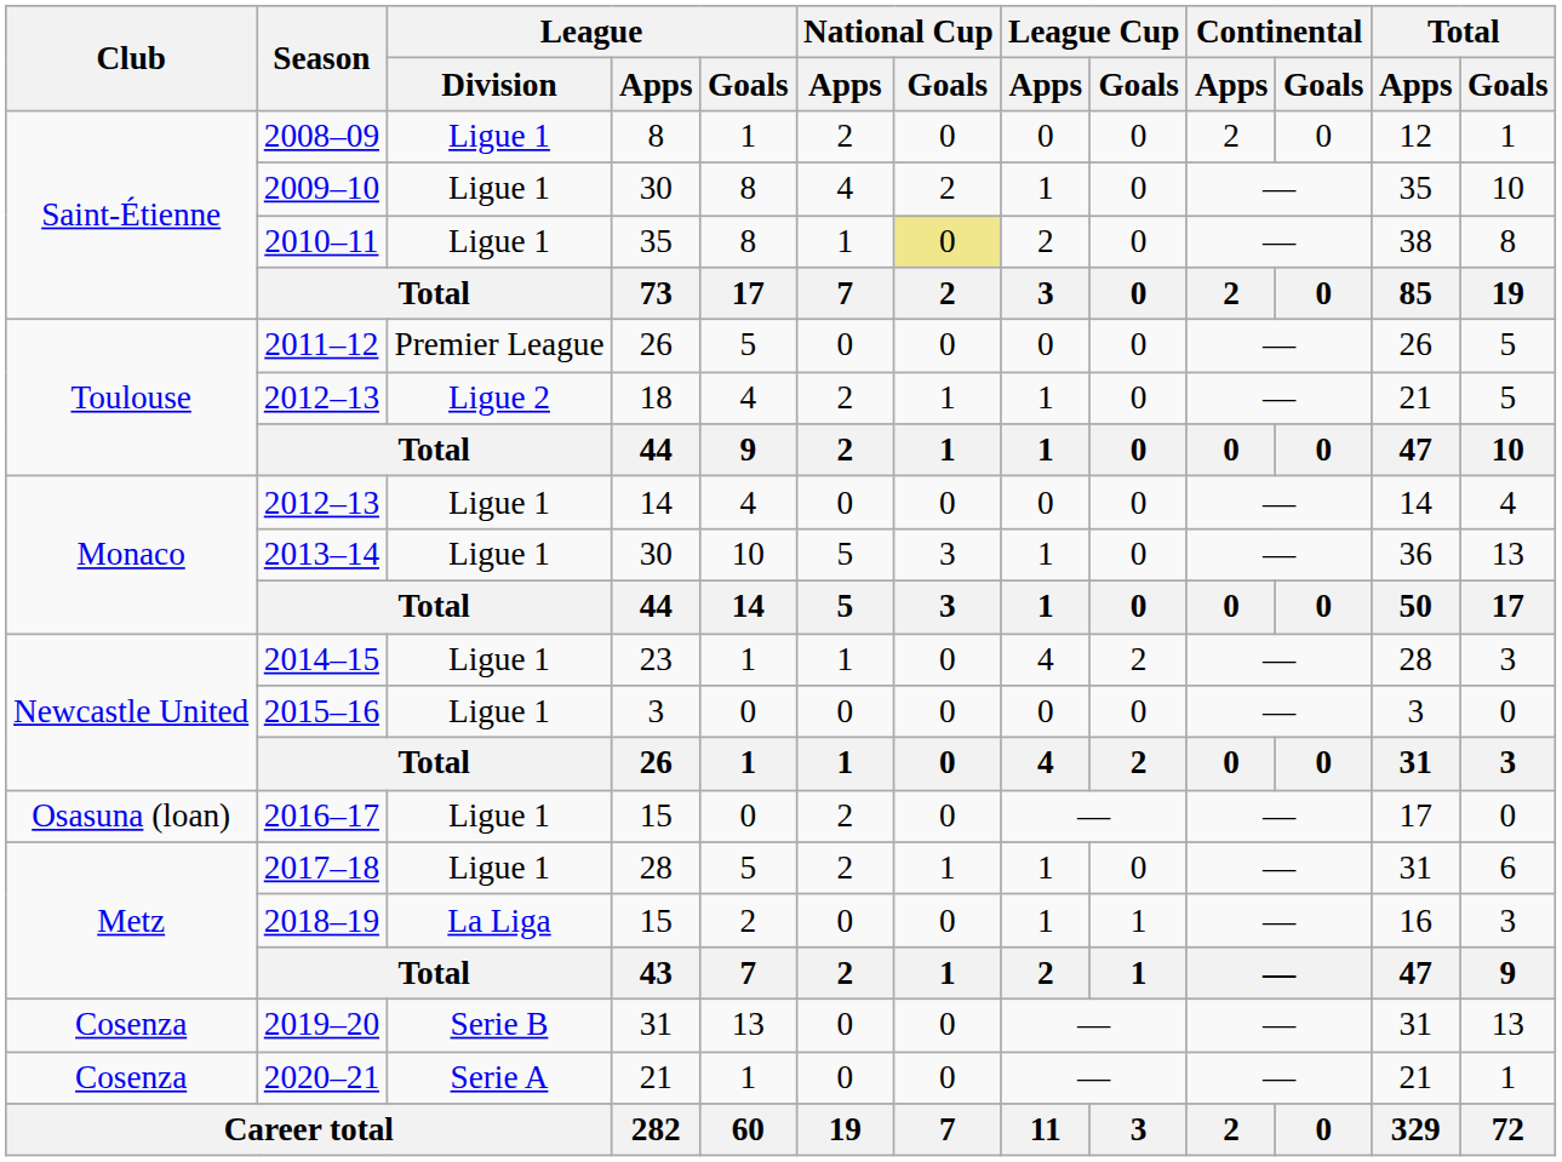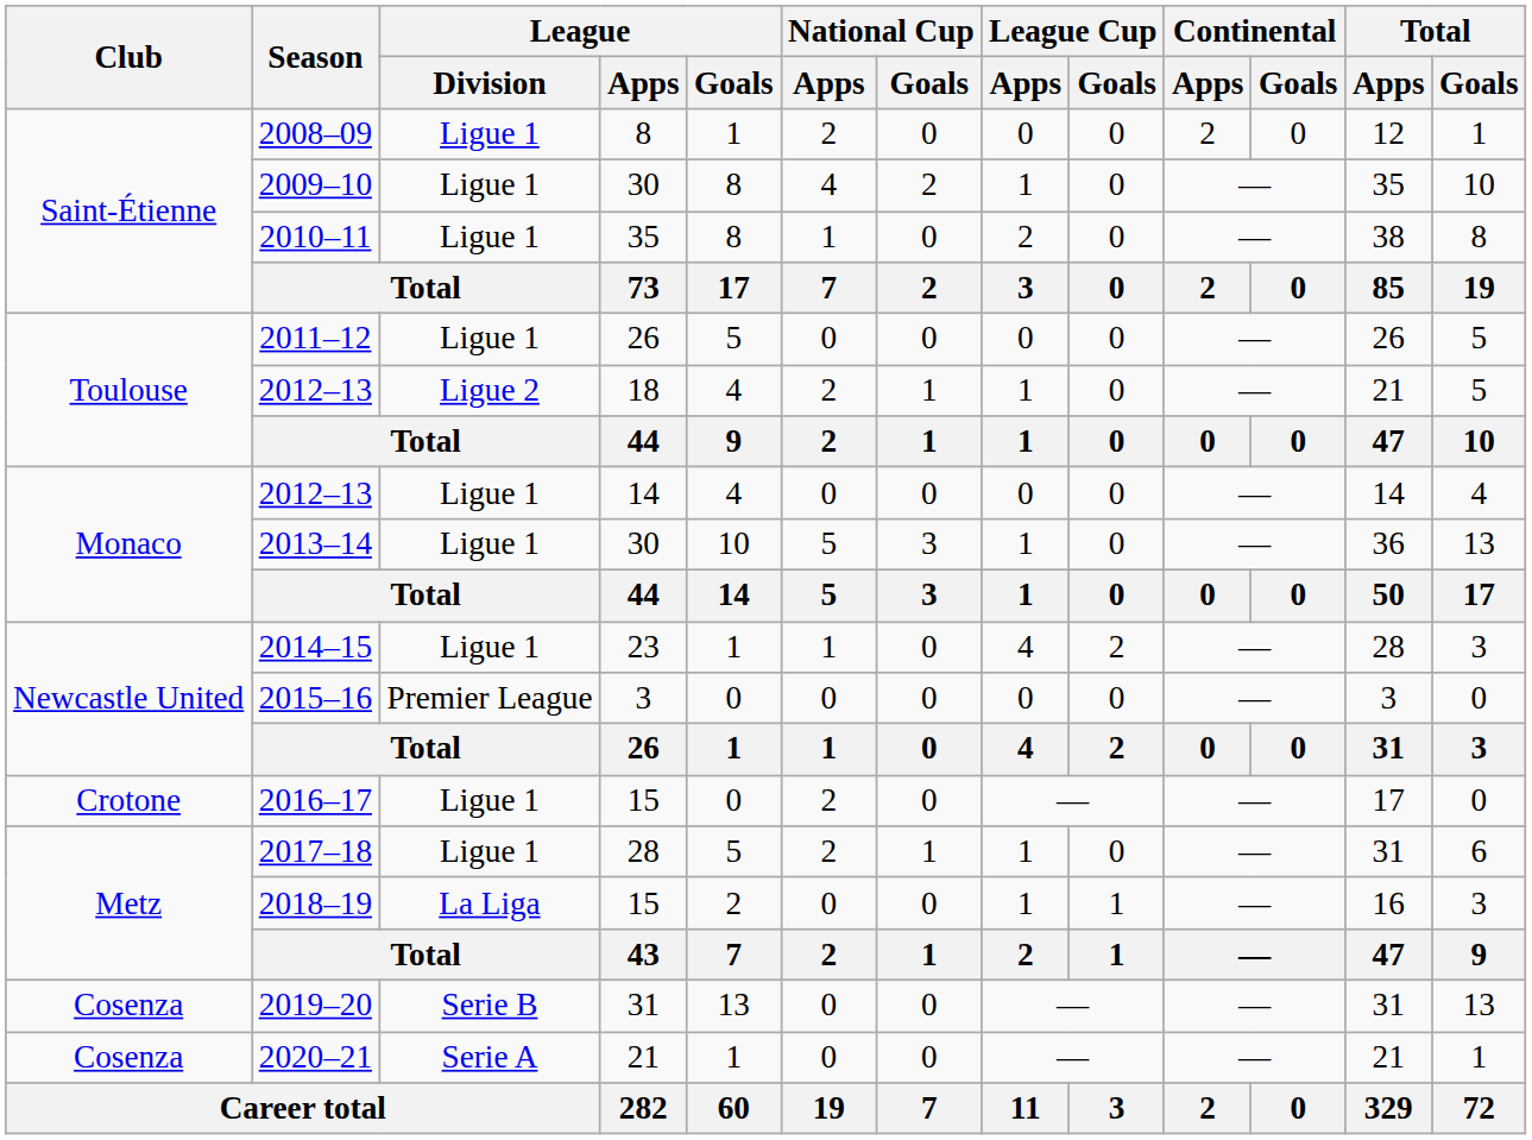2010–11 | National Cup / Goals: khaki background -> no background
2011–12 | League / Division: Premier League -> Ligue 1
2015–16 | League / Division: Ligue 1 -> Premier League
2016–17 | Club: Osasuna (loan) -> Crotone
